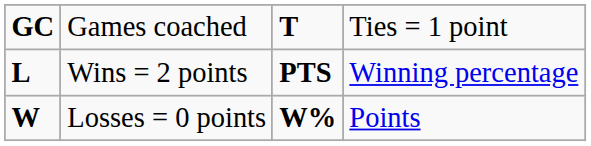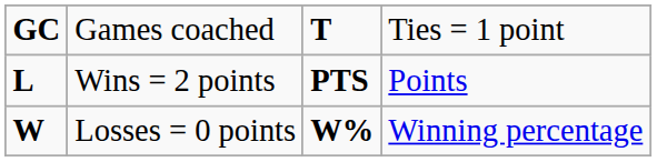Wins = 2 points | column 4: Winning percentage -> Points
Losses = 0 points | column 4: Points -> Winning percentage
